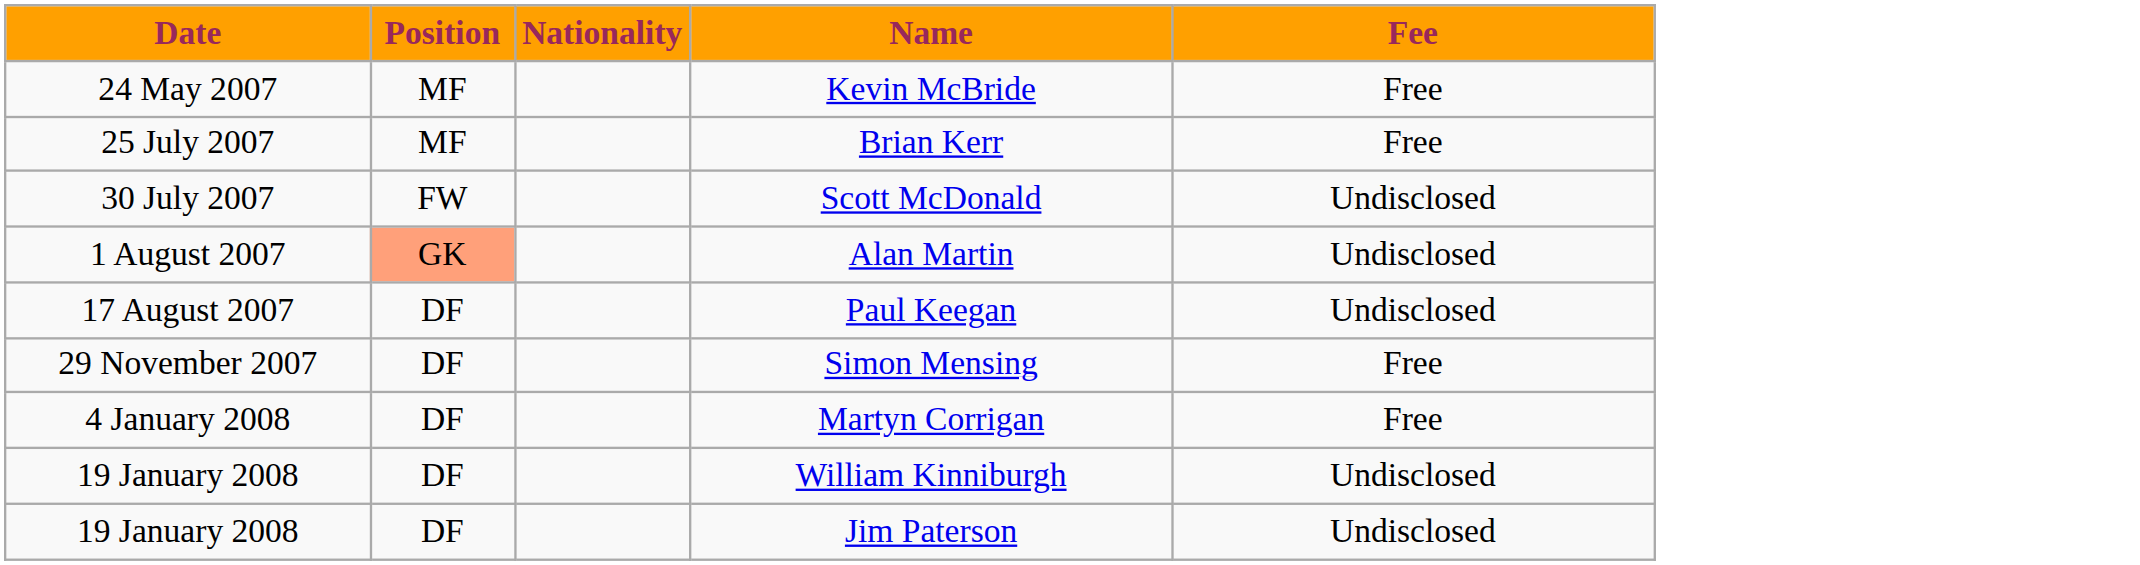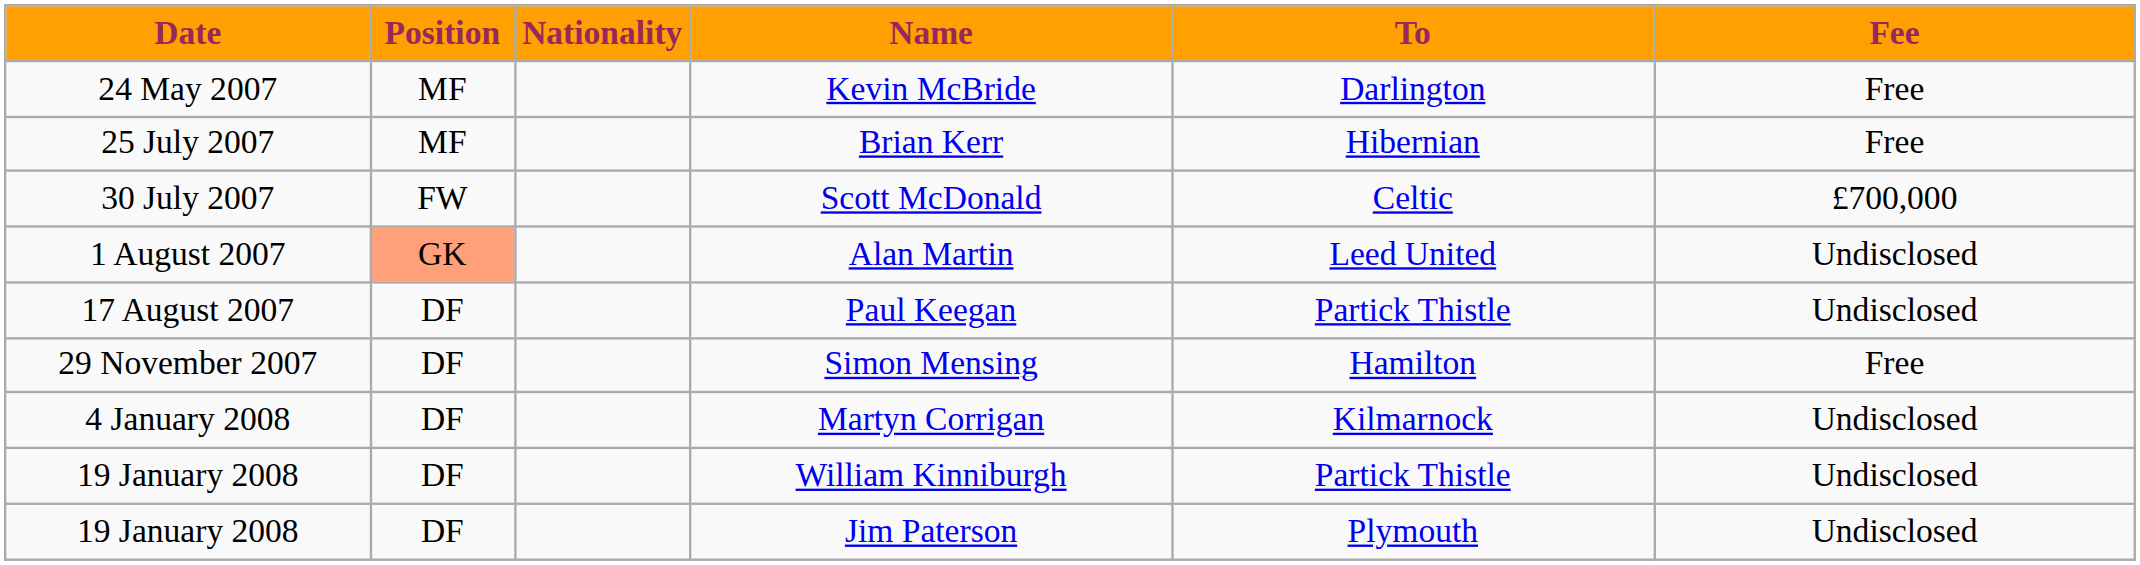+ column: To | Darlington | Hibernian | Celtic | Leed United | Partick Thistle | Hamilton | Kilmarnock | Partick Thistle | Plymouth
Scott McDonald | Fee: Undisclosed -> £700,000
Martyn Corrigan | Fee: Free -> Undisclosed
